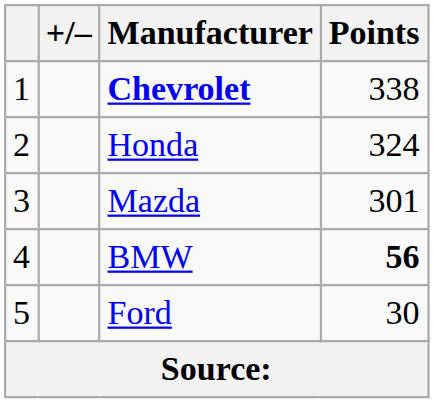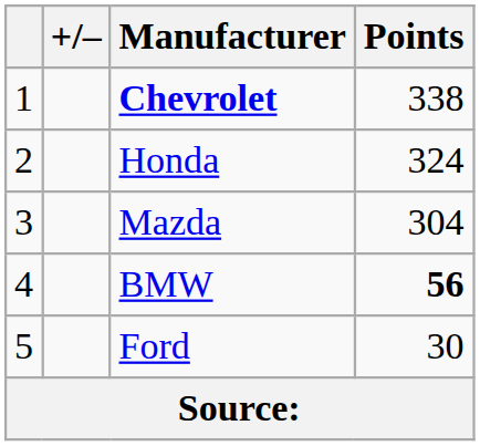Mazda | Points: 301 -> 304
